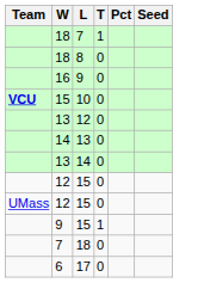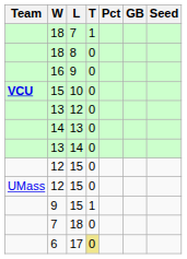+ column: GB
17 | T: no background -> khaki background
